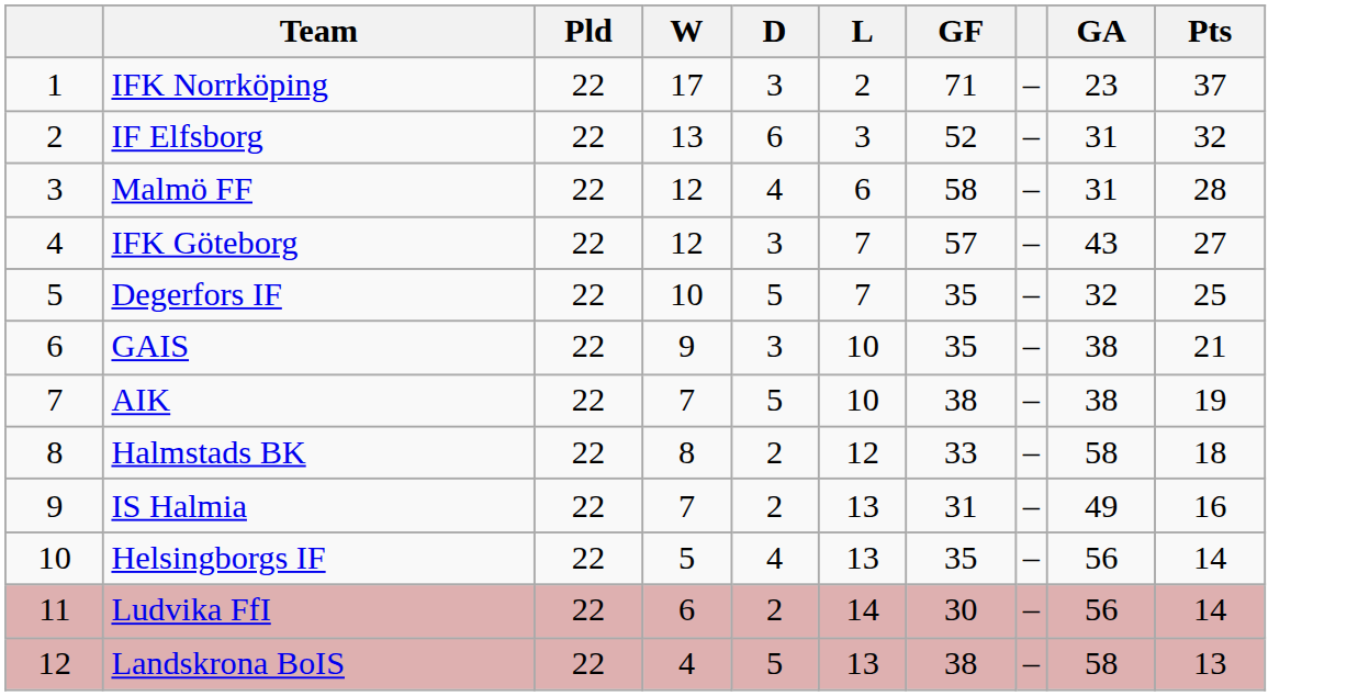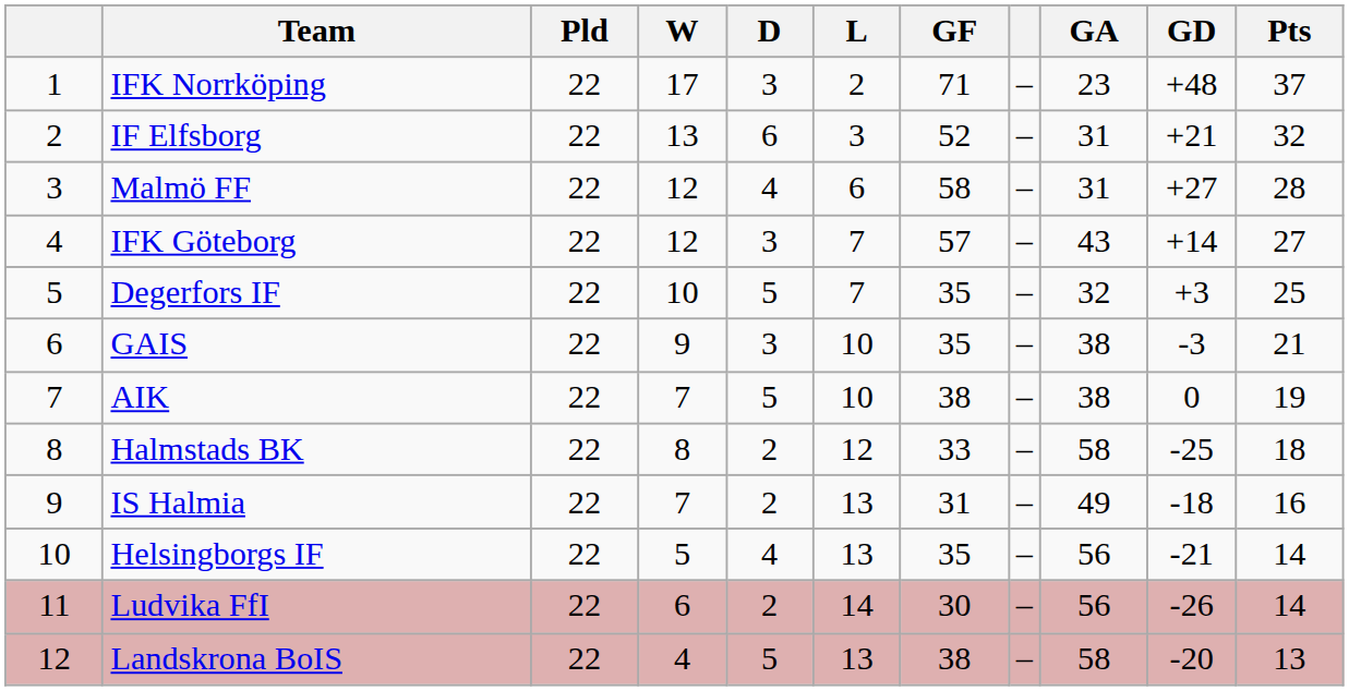+ column: GD | +48 | +21 | +27 | +14 | +3 | -3 | 0 | -25 | -18 | -21 | -26 | -20
